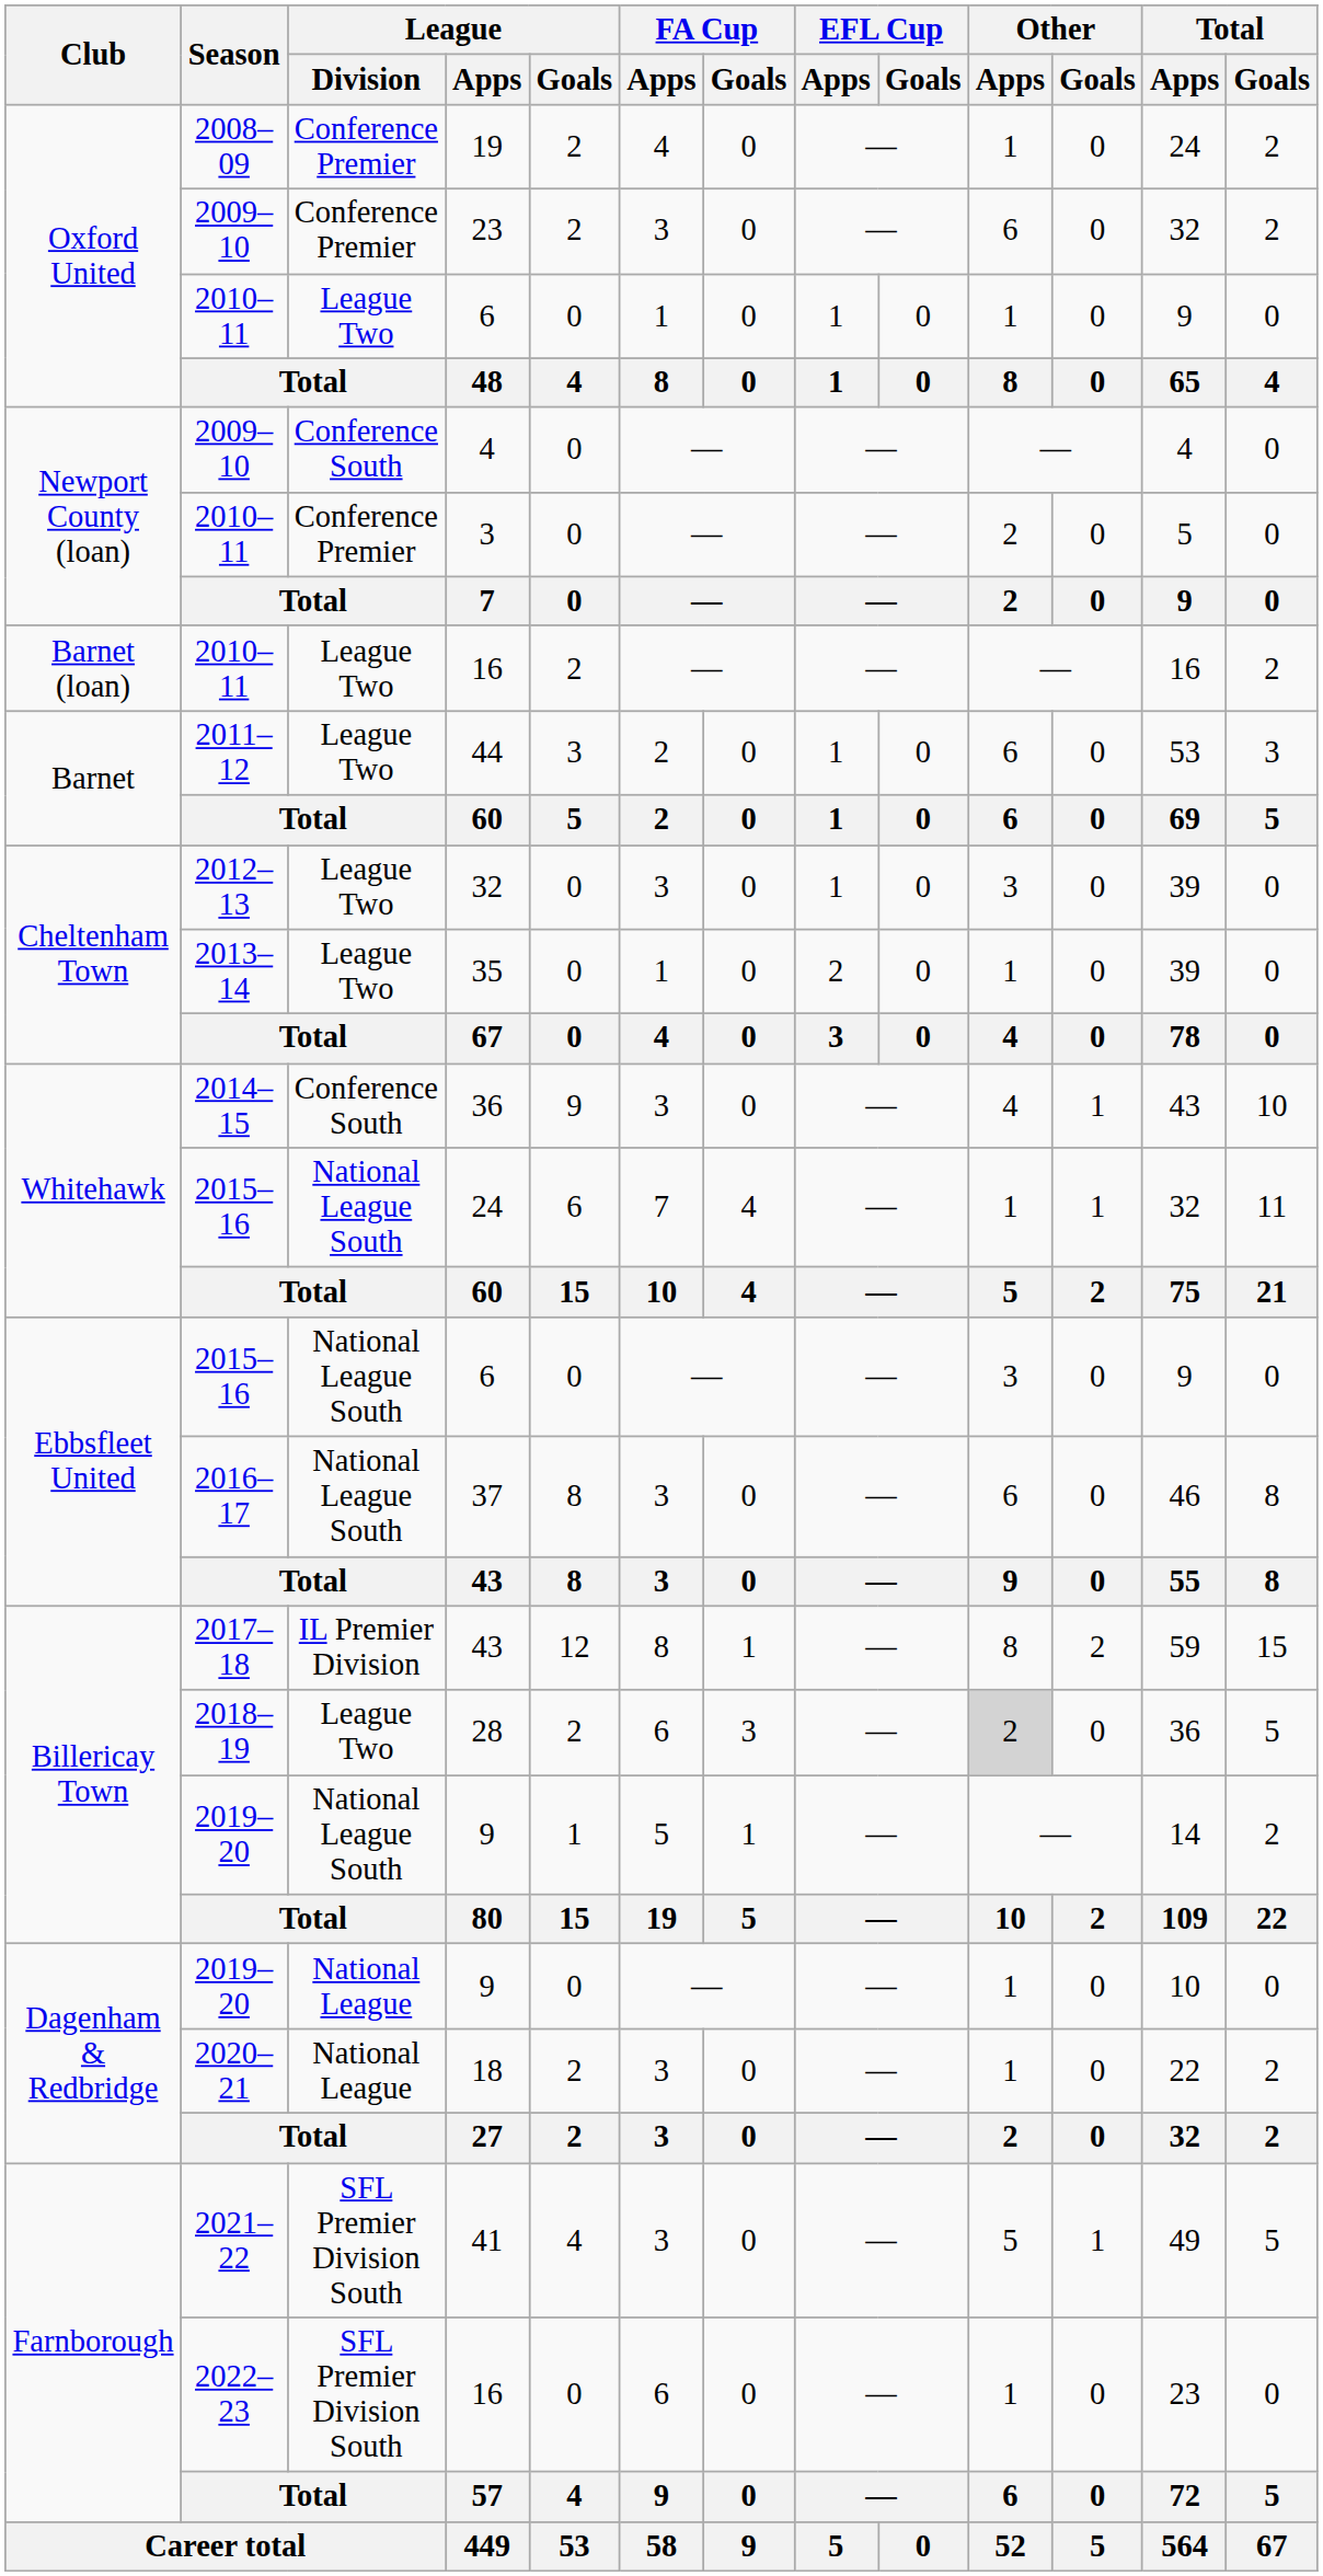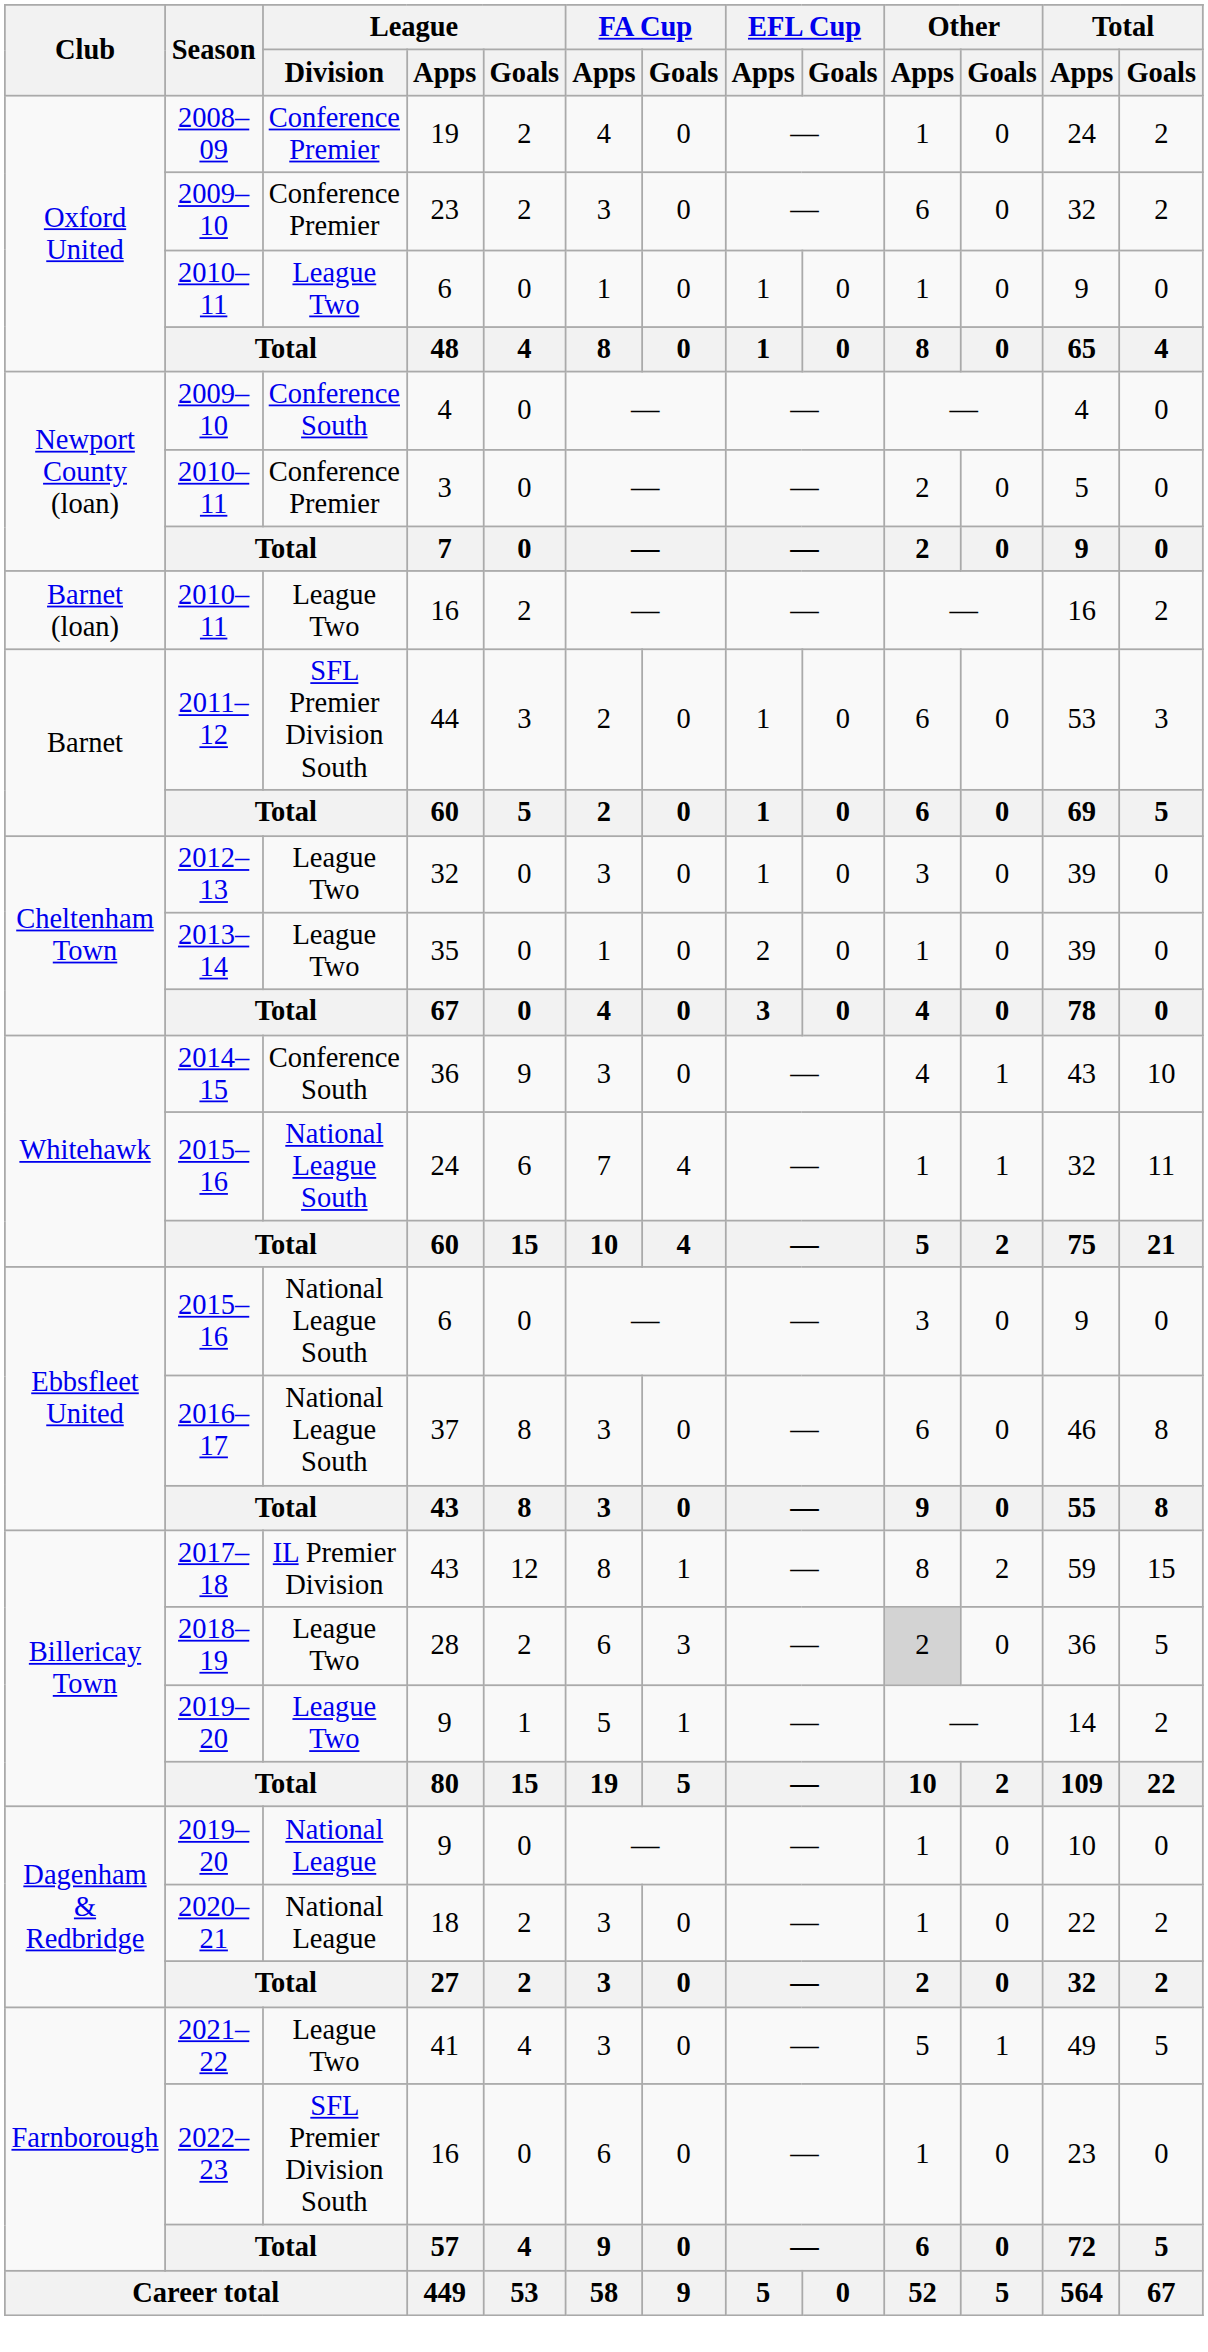44 | League / Division: League Two -> SFL Premier Division South
Billericay Town / 9 | League / Division: National League South -> League Two
41 | League / Division: SFL Premier Division South -> League Two
